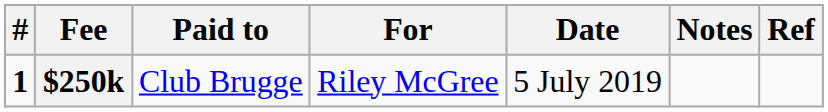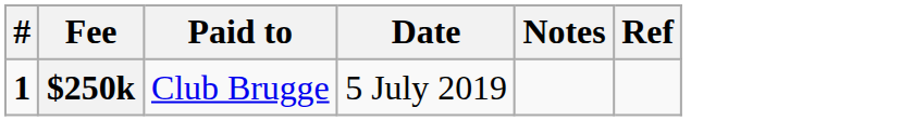- column: For | Riley McGree
